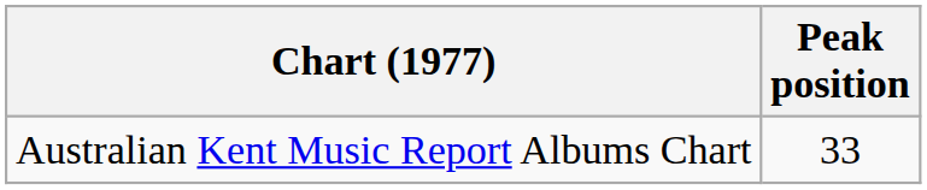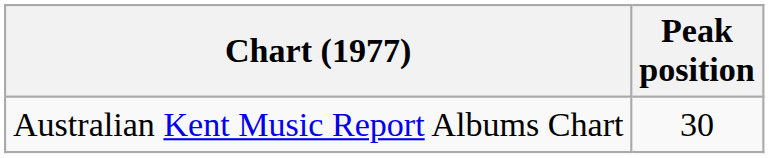Australian Kent Music Report Albums Chart | Peak position: 33 -> 30
